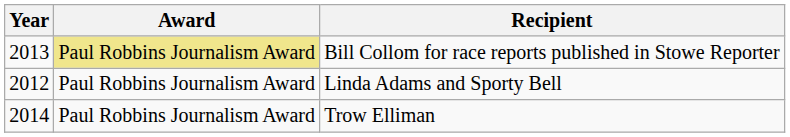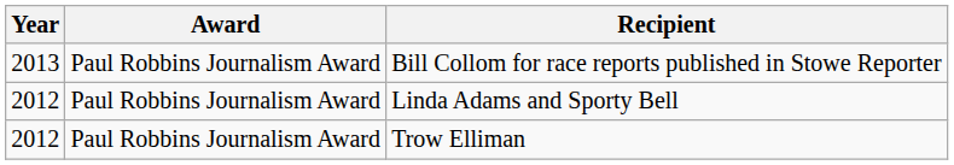Bill Collom for race reports published in Stowe Reporter | Award: khaki background -> no background
Trow Elliman | Year: 2014 -> 2012
